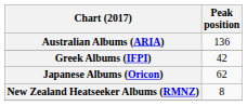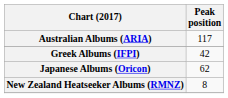Australian Albums (ARIA) | Peak position: 136 -> 117
